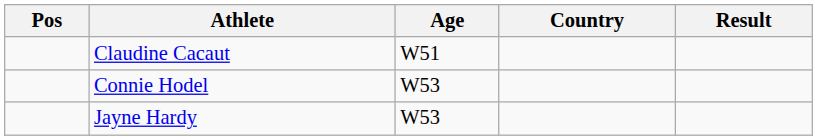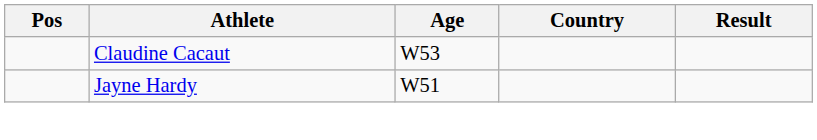Claudine Cacaut | Age: W51 -> W53
- row: Connie Hodel | W53
Jayne Hardy | Age: W53 -> W51
